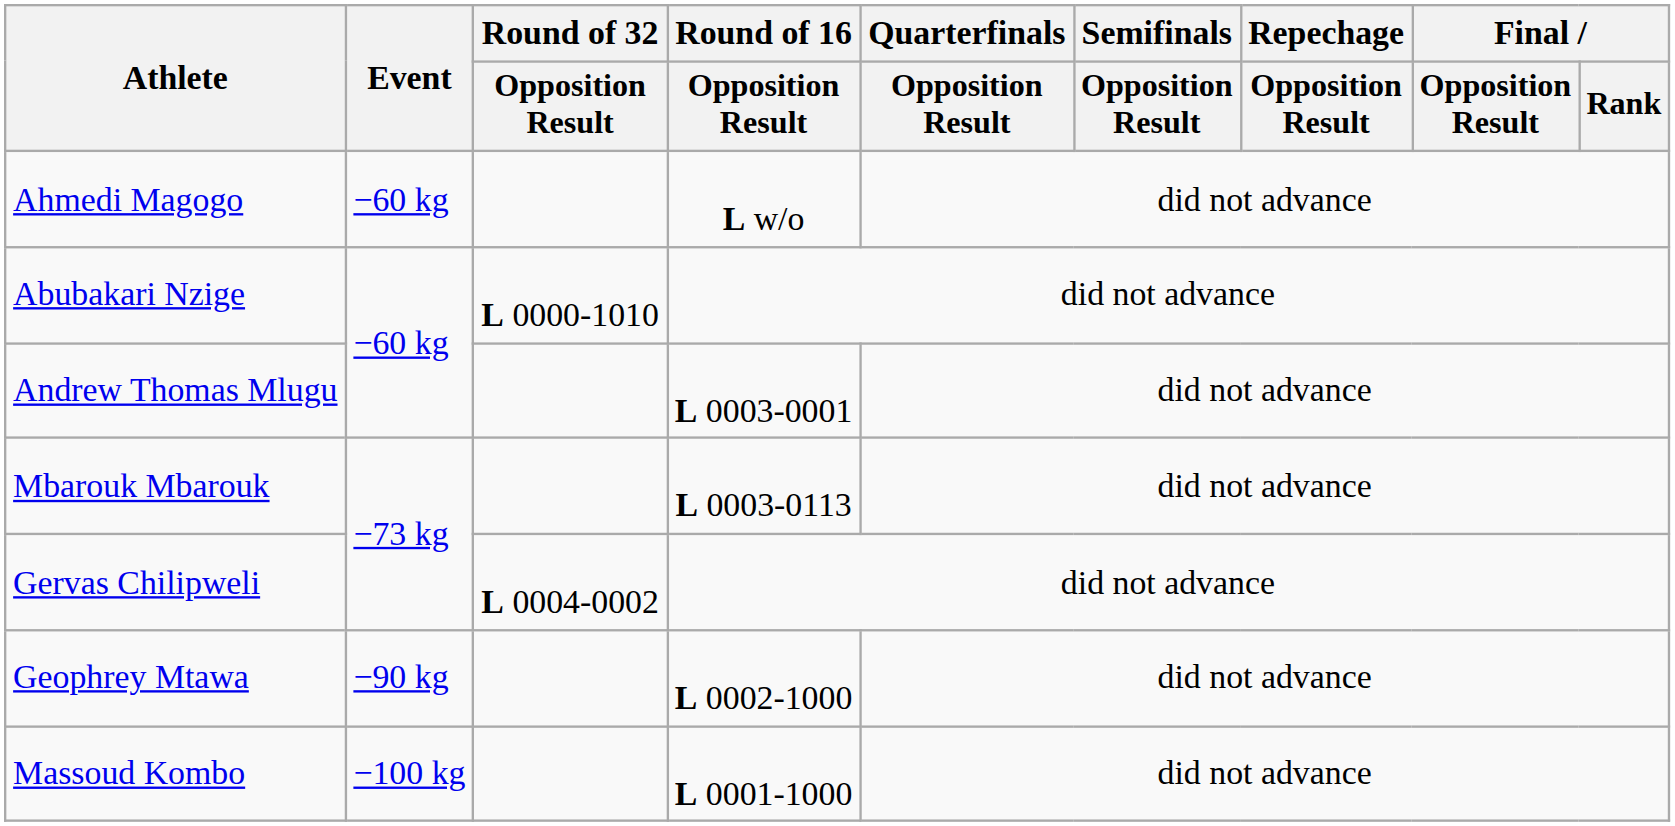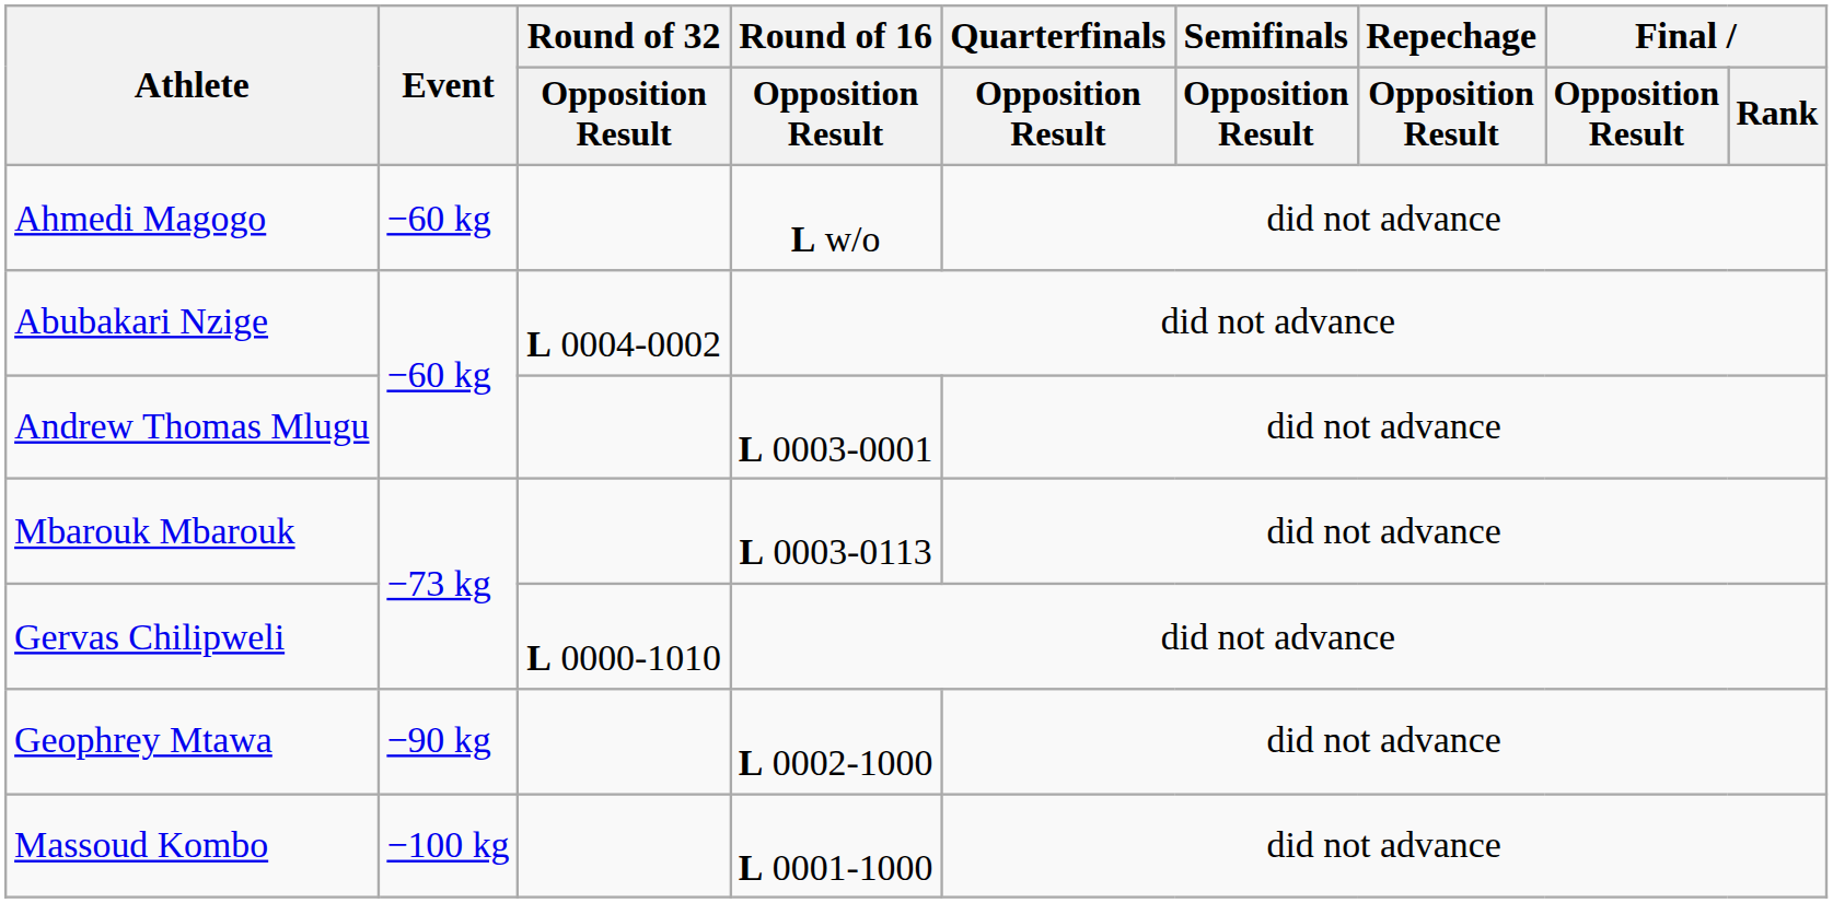Abubakari Nzige | Round of 32 / Opposition Result: L 0000-1010 -> L 0004-0002
Gervas Chilipweli | Round of 32 / Opposition Result: L 0004-0002 -> L 0000-1010
